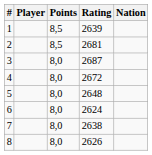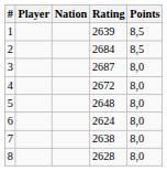columns swapped: Nation <-> Points
2 | Rating: 2681 -> 2684
8 | Rating: 2626 -> 2628
